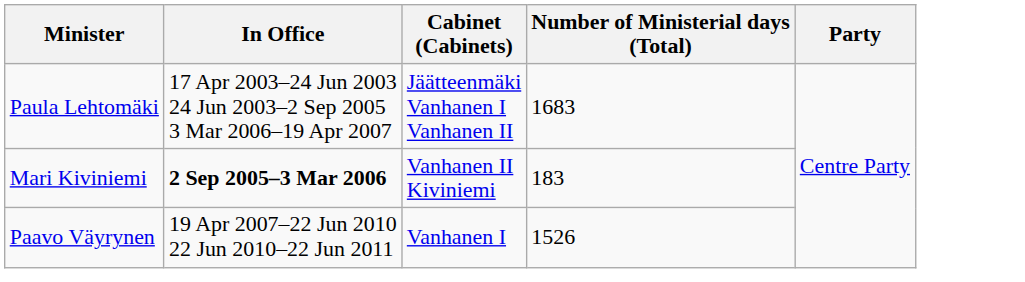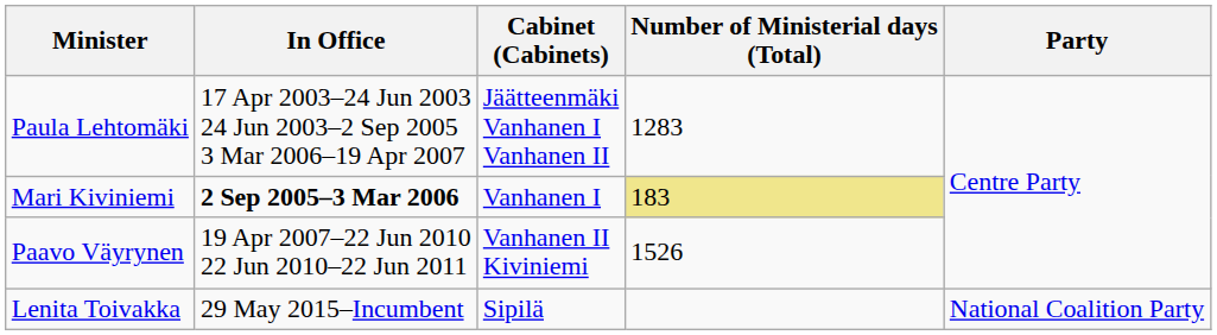Paula Lehtomäki | Number of Ministerial days (Total): 1683 -> 1283
Mari Kiviniemi | Cabinet (Cabinets): Vanhanen II Kiviniemi -> Vanhanen I
Mari Kiviniemi | Number of Ministerial days (Total): no background -> khaki background
Paavo Väyrynen | Cabinet (Cabinets): Vanhanen I -> Vanhanen II Kiviniemi
+ row: Lenita Toivakka | 29 May 2015–Incumbent | Sipilä | National Coalition Party
